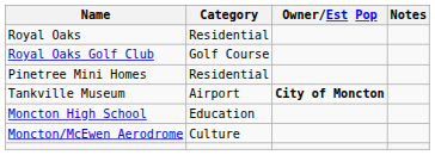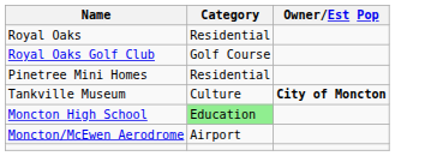- column: Notes
Tankville Museum | Category: Airport -> Culture
Moncton High School | Category: no background -> lightgreen background
Moncton/McEwen Aerodrome | Category: Culture -> Airport
